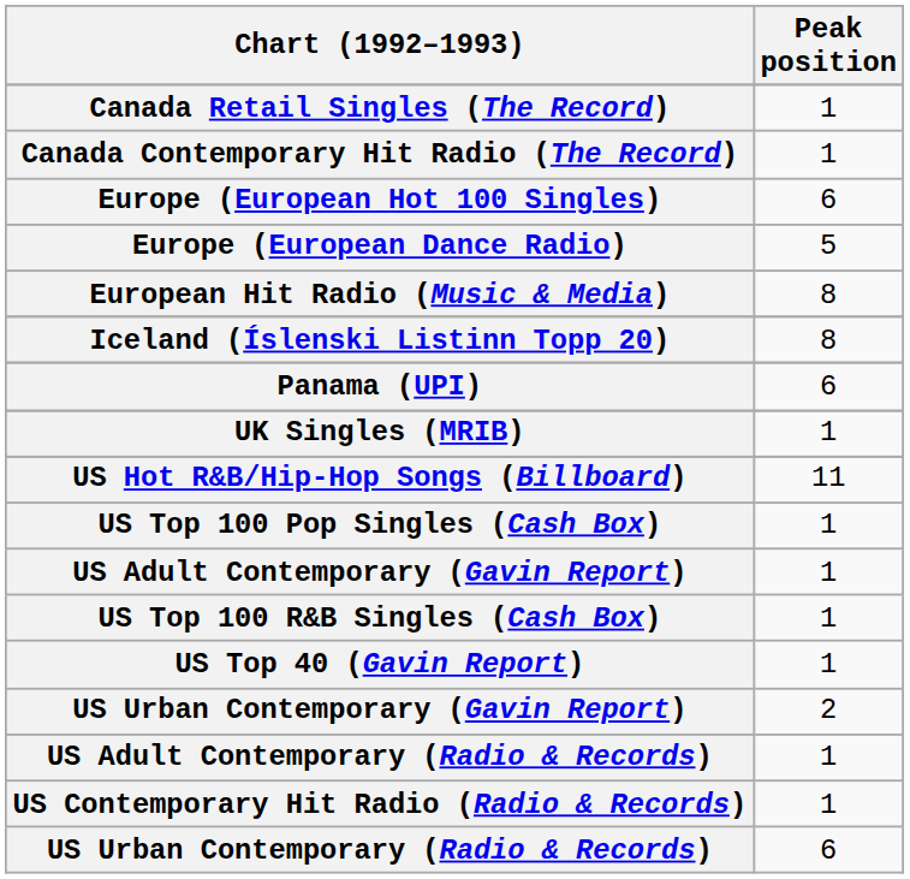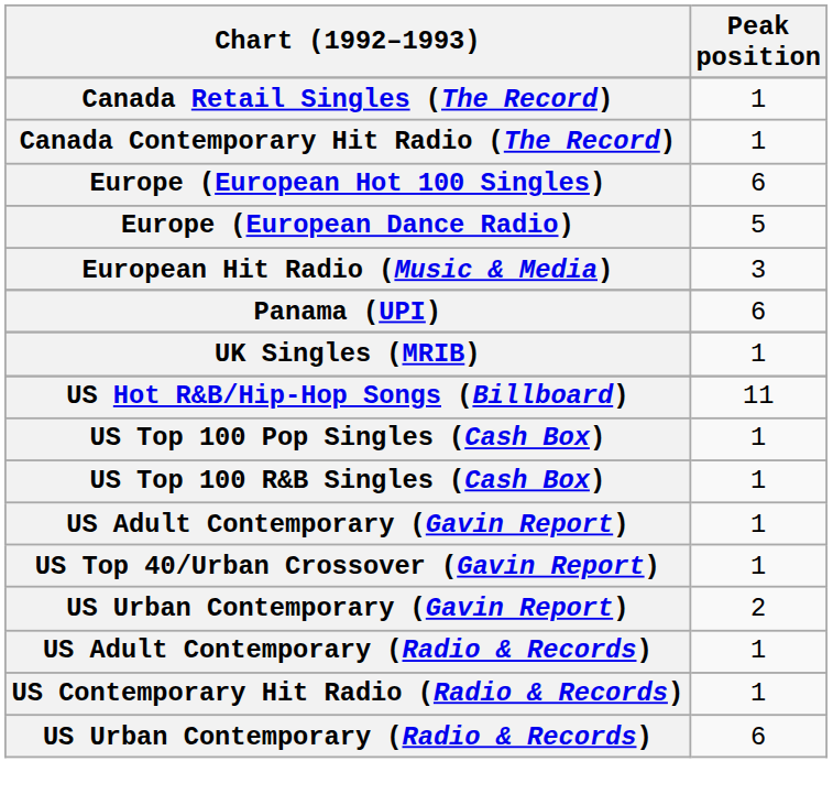European Hit Radio (Music & Media) | Peak position: 8 -> 3
- row: Iceland (Íslenski Listinn Topp 20) | 8
rows swapped: US Top 100 R&B Singles (Cash Box) <-> US Adult Contemporary (Gavin Report)
- row: US Top 40 (Gavin Report) | 1
+ row: US Top 40/Urban Crossover (Gavin Report) | 1
